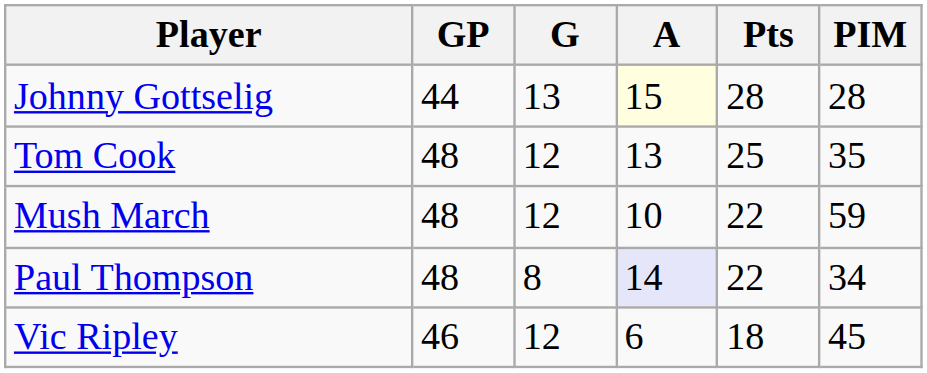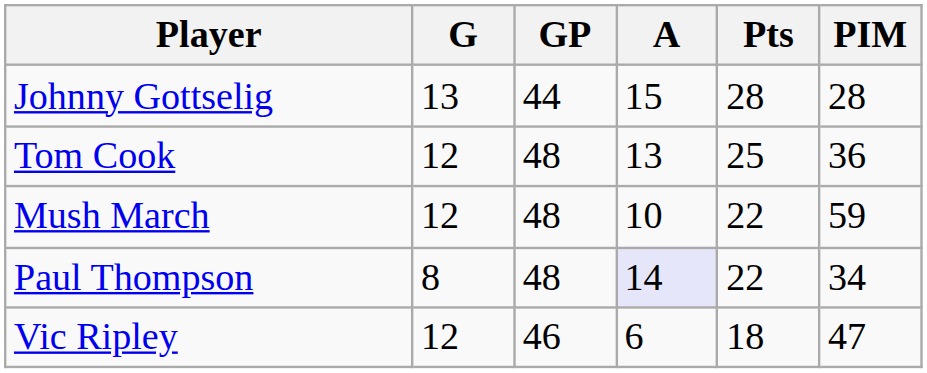columns swapped: GP <-> G
Johnny Gottselig | A: lightyellow background -> no background
Tom Cook | PIM: 35 -> 36
Vic Ripley | PIM: 45 -> 47
